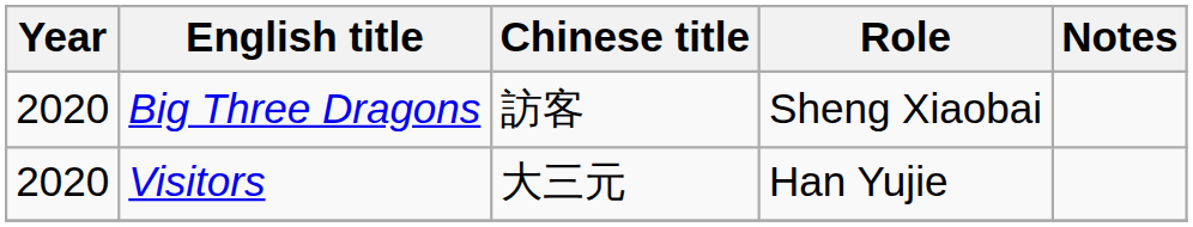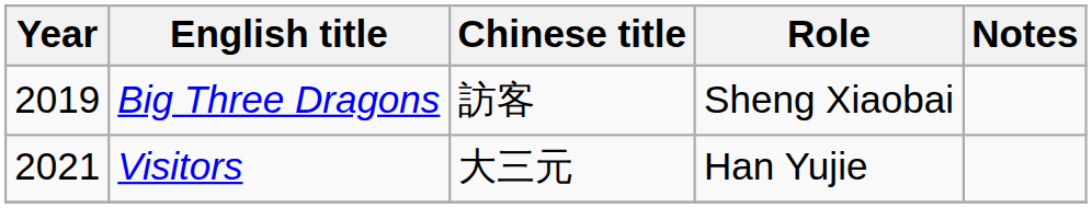Big Three Dragons | Year: 2020 -> 2019
Visitors | Year: 2020 -> 2021
